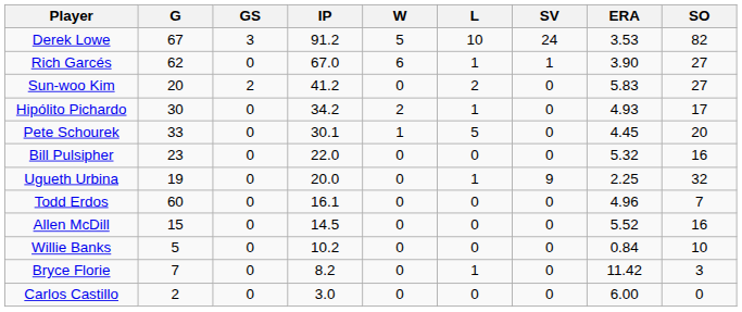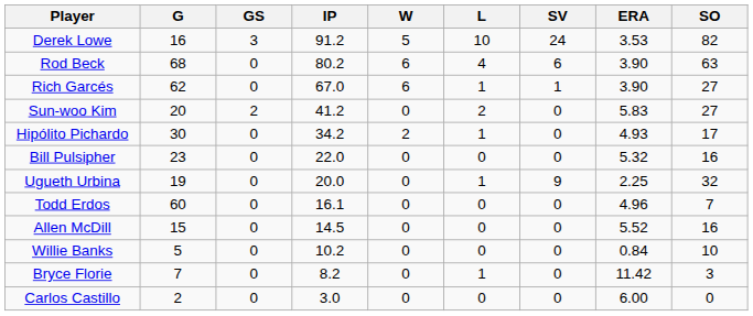Derek Lowe | G: 67 -> 16
+ row: Rod Beck | 68 | 0 | 80.2 | 6 | 4 | 6 | 3.90 | 63
- row: Pete Schourek | 33 | 0 | 30.1 | 1 | 5 | 0 | 4.45 | 20
